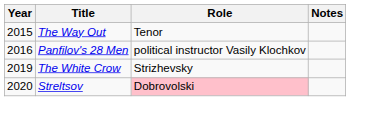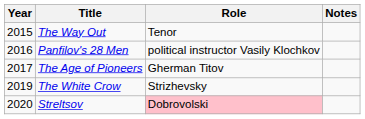+ row: 2017 | The Age of Pioneers | Gherman Titov
